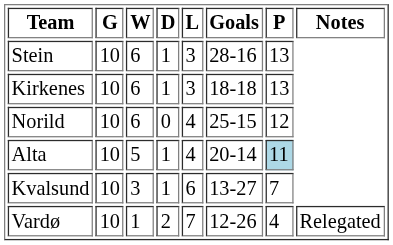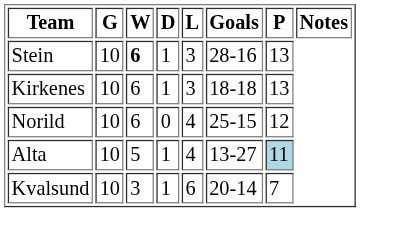Stein | W: normal -> bold
Alta | Goals: 20-14 -> 13-27
Kvalsund | Goals: 13-27 -> 20-14
- row: Vardø | 10 | 1 | 2 | 7 | 12-26 | 4 | Relegated
